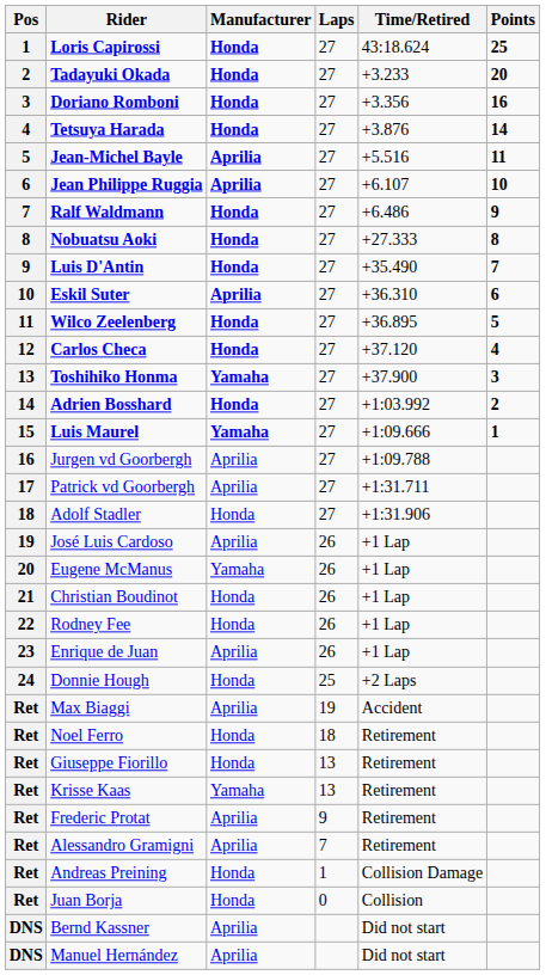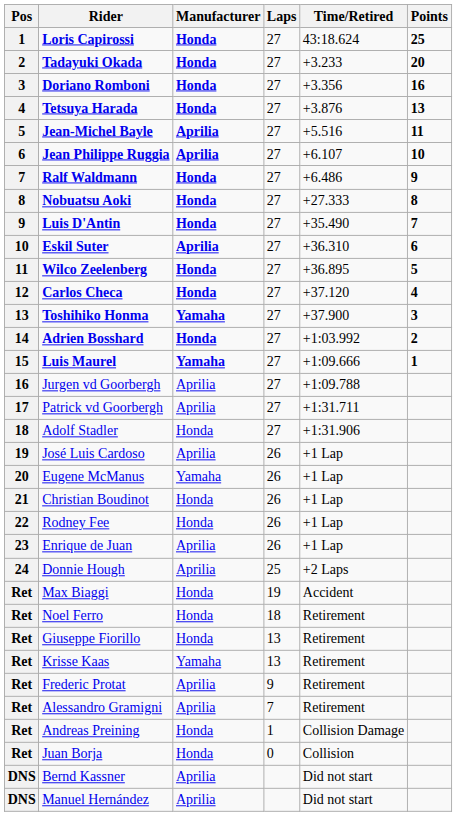Tetsuya Harada | Points: 14 -> 13
Donnie Hough | Manufacturer: Honda -> Aprilia
Max Biaggi | Manufacturer: Aprilia -> Honda
